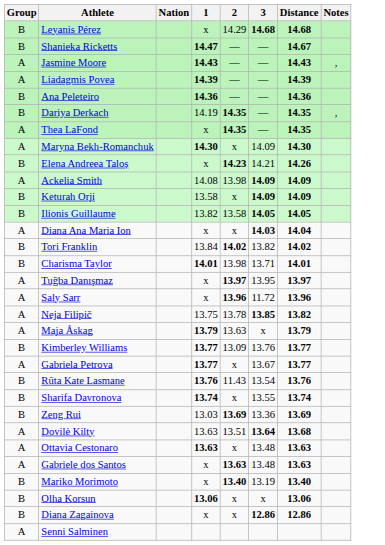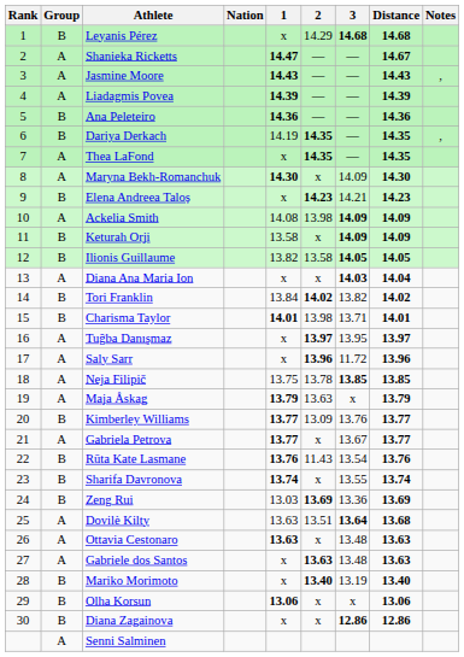+ column: Rank | 1 | 2 | 3 | 4 | 5 | 6 | 7 | 8 | 9 | 10 | 11 | 12 | 13 | 14 | 15 | 16 | 17 | 18 | 19 | 20 | 21 | 22 | 23 | 24 | 25 | 26 | 27 | 28 | 29 | 30
Shanieka Ricketts | Group: B -> A
Elena Andreea Taloș | Distance: 14.26 -> 14.23
Neja Filipič | Distance: 13.82 -> 13.85
